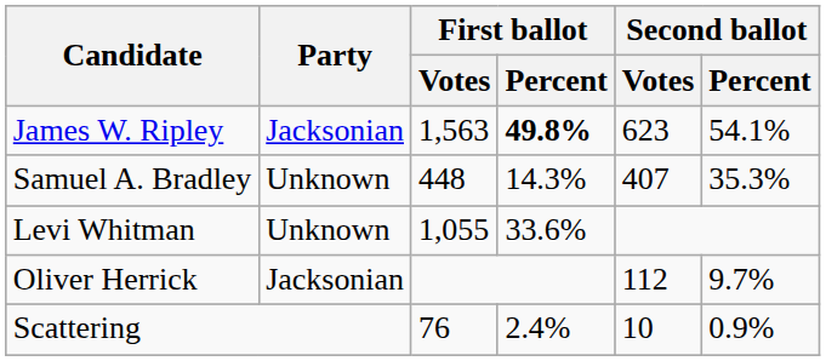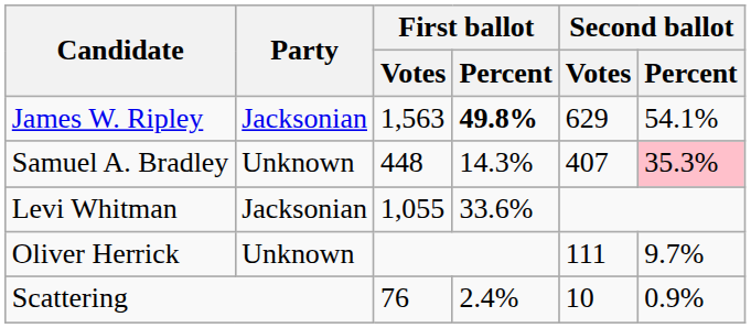James W. Ripley | Second ballot / Votes: 623 -> 629
Samuel A. Bradley | Second ballot / Percent: no background -> pink background
Levi Whitman | Party: Unknown -> Jacksonian
Oliver Herrick | Party: Jacksonian -> Unknown
Oliver Herrick | Second ballot / Votes: 112 -> 111
